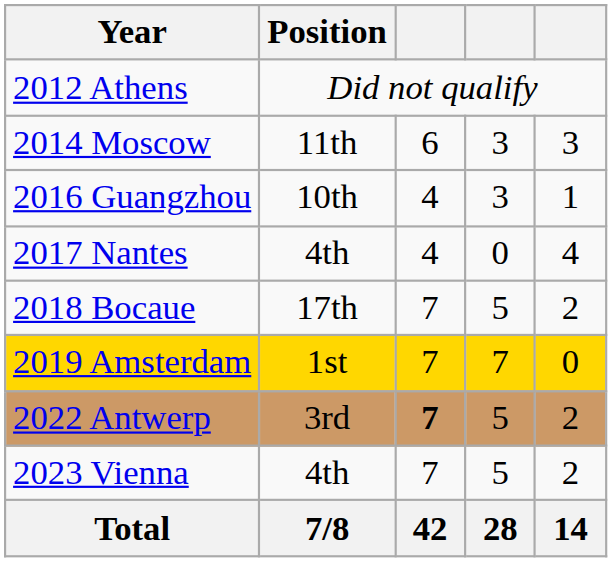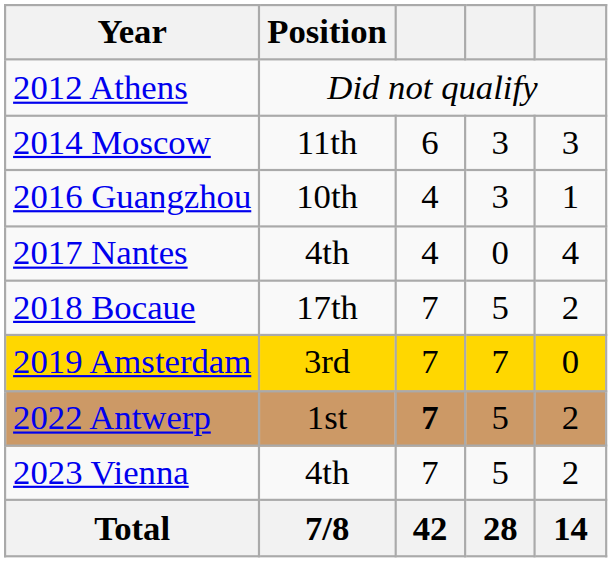2019 Amsterdam | Position: 1st -> 3rd
2022 Antwerp | Position: 3rd -> 1st
